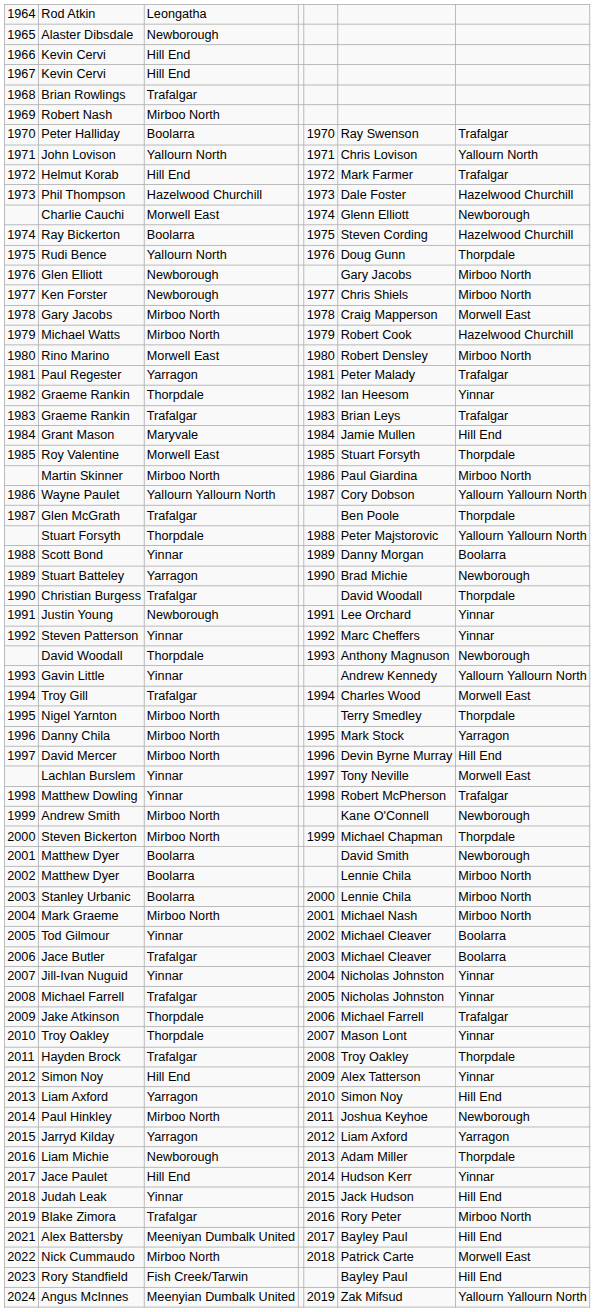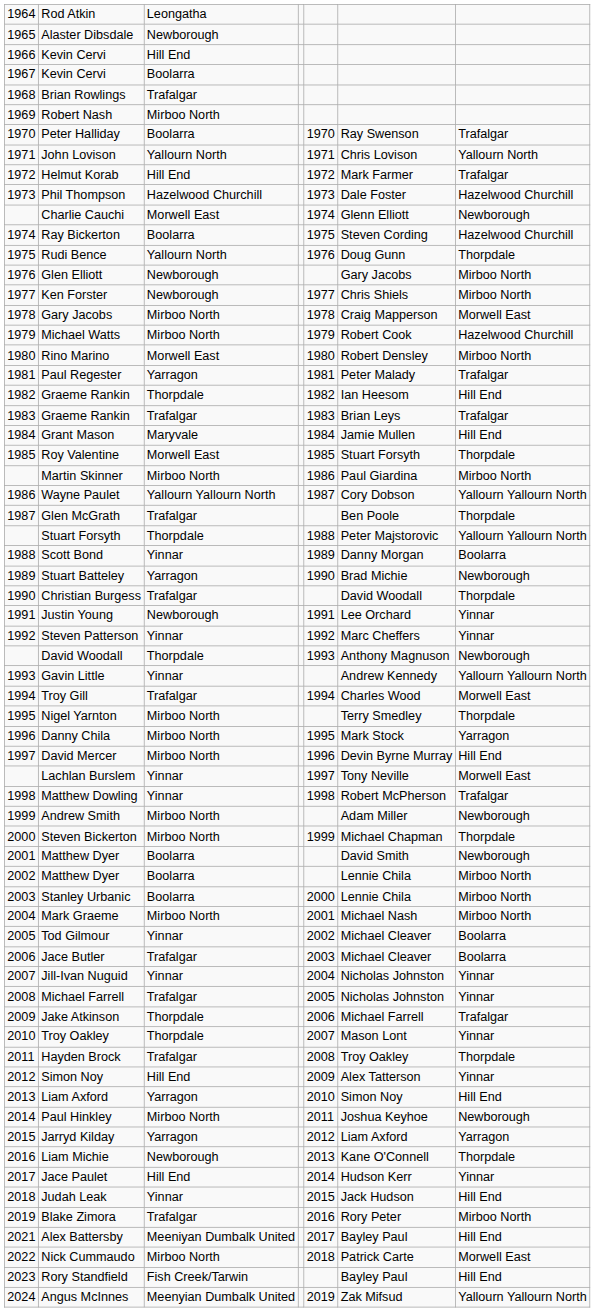1967 / Kevin Cervi | column 3: Hill End -> Boolarra
1982 / Graeme Rankin | column 7: Yinnar -> Hill End
Andrew Smith | column 6: Kane O'Connell -> Adam Miller
Liam Michie | column 6: Adam Miller -> Kane O'Connell
